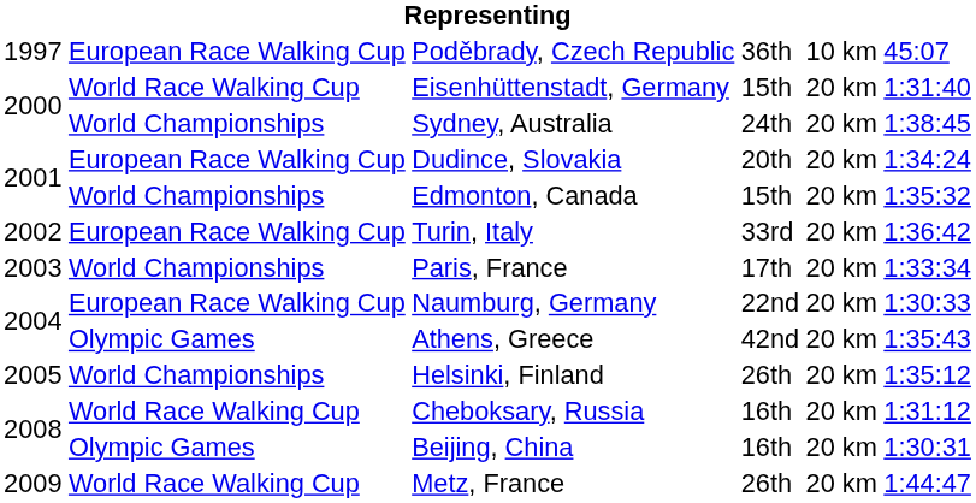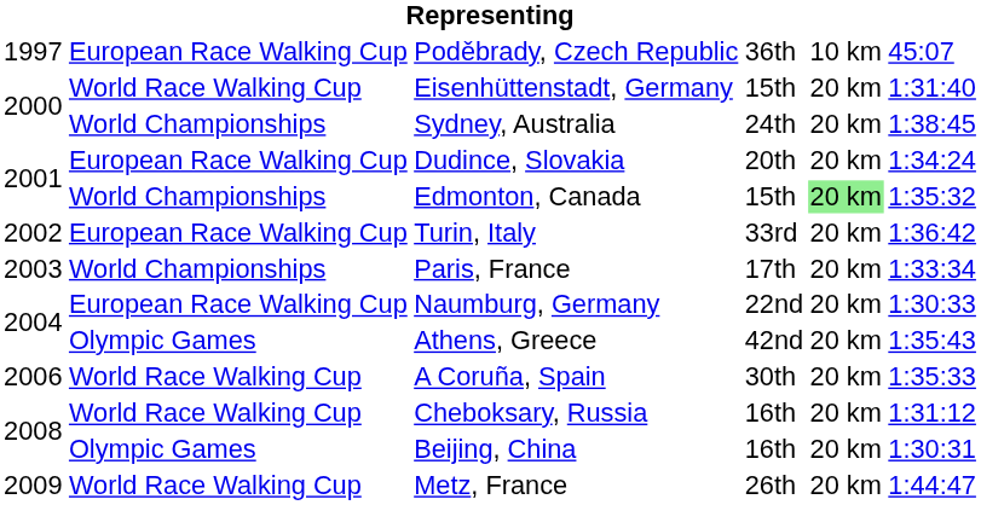Edmonton, Canada | column 5: no background -> lightgreen background
- row: 2005 | World Championships | Helsinki, Finland | 26th | 20 km | 1:35:12
+ row: 2006 | World Race Walking Cup | A Coruña, Spain | 30th | 20 km | 1:35:33
